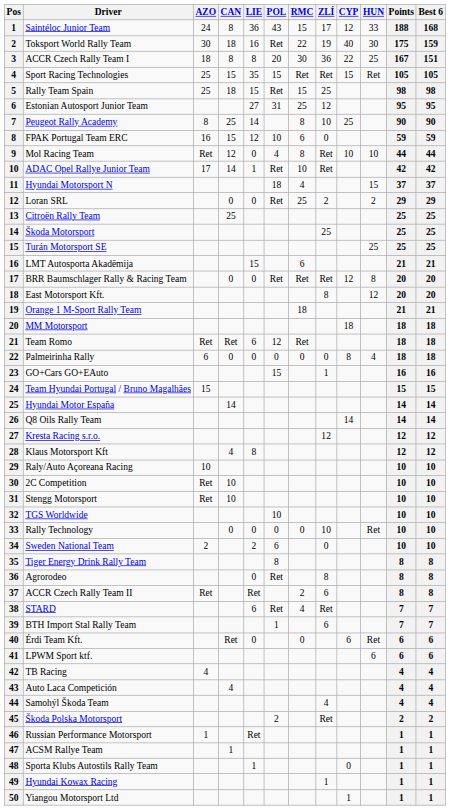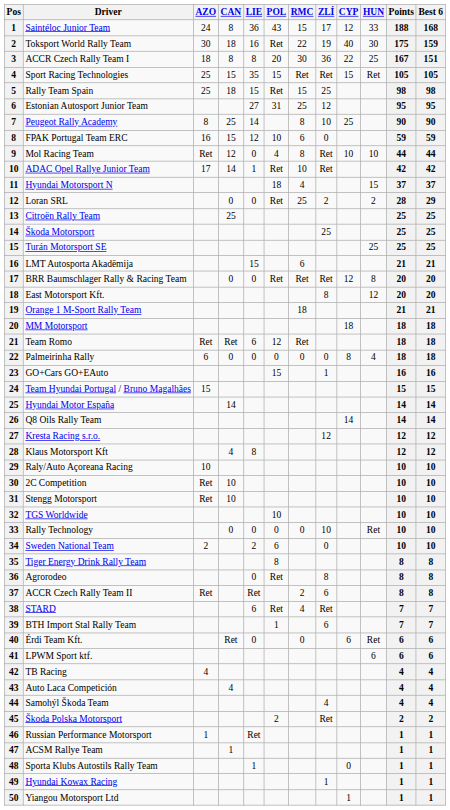Loran SRL | Points: 29 -> 28
